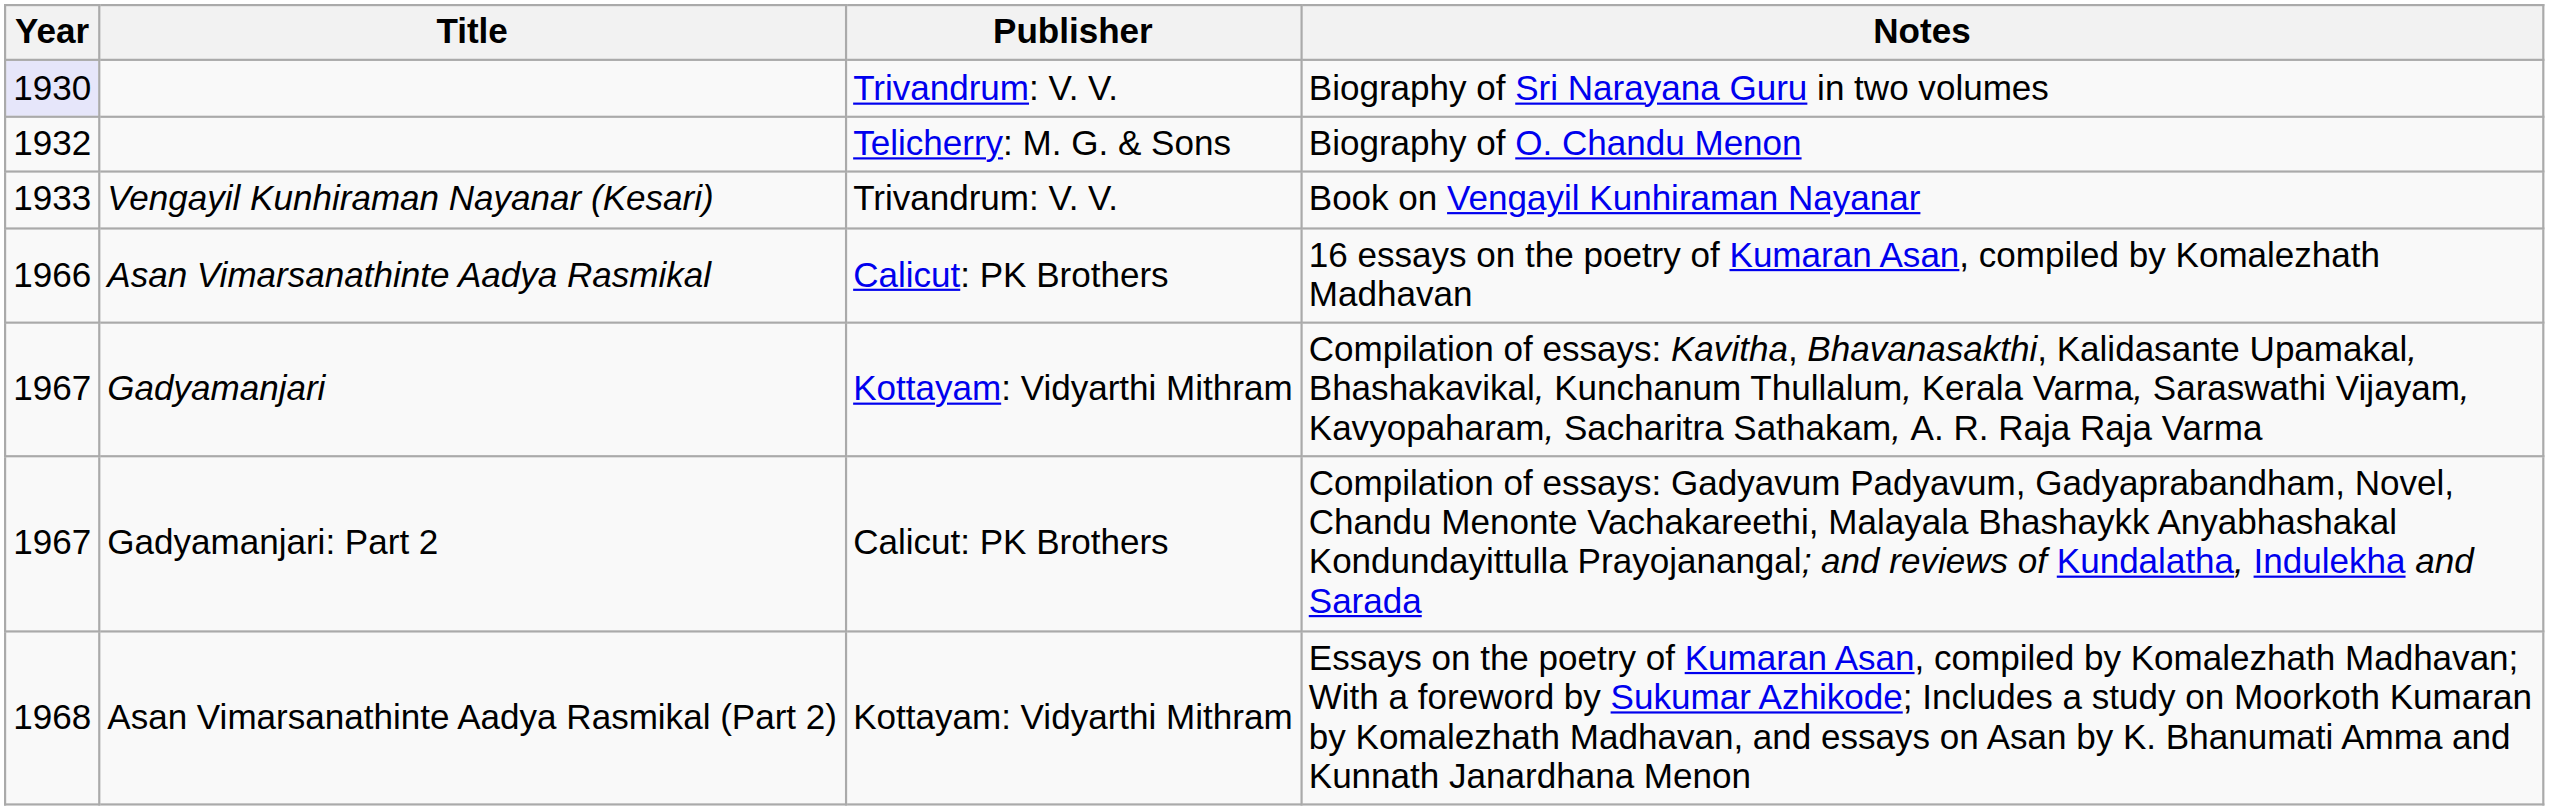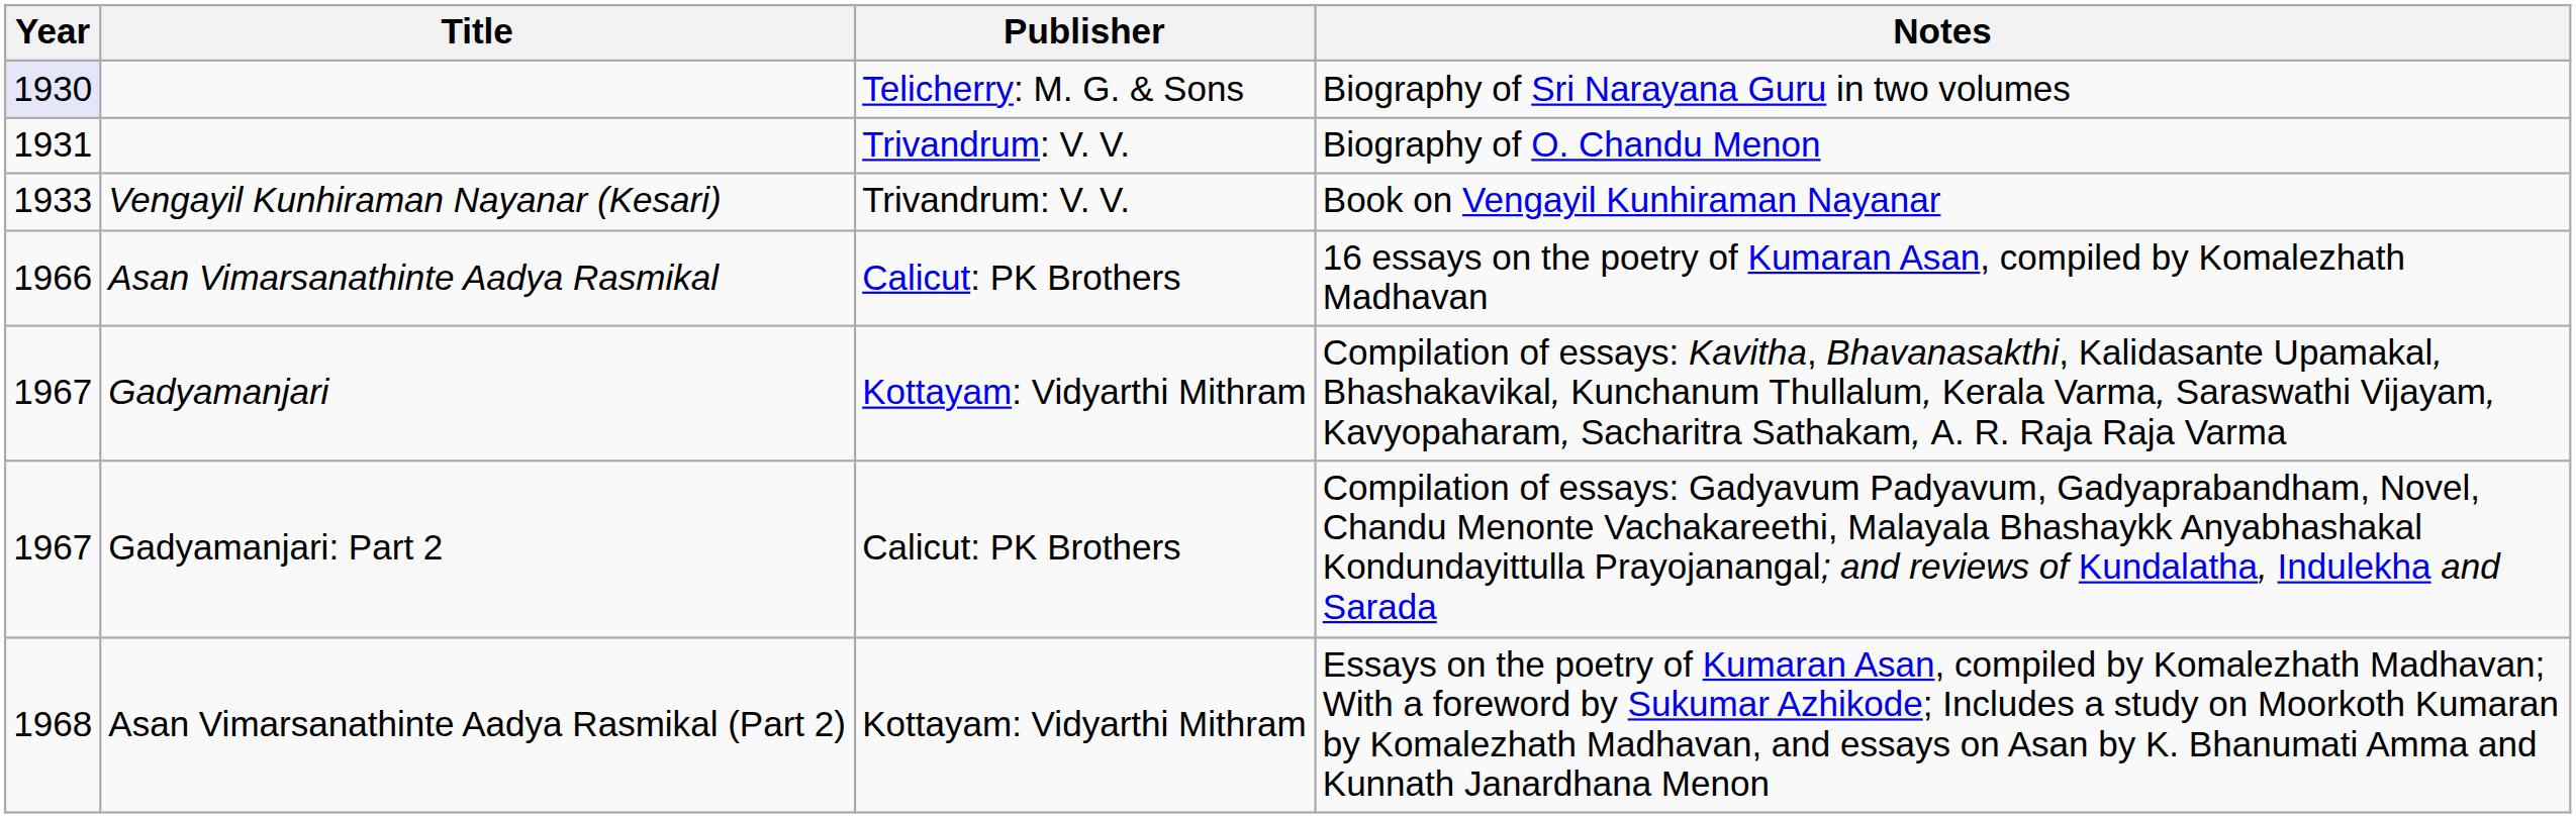Biography of Sri Narayana Guru in two volumes | Publisher: Trivandrum: V. V. -> Telicherry: M. G. & Sons
Biography of O. Chandu Menon | Year: 1932 -> 1931
Biography of O. Chandu Menon | Publisher: Telicherry: M. G. & Sons -> Trivandrum: V. V.
